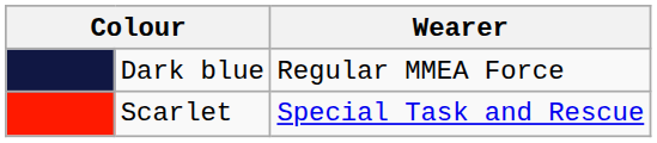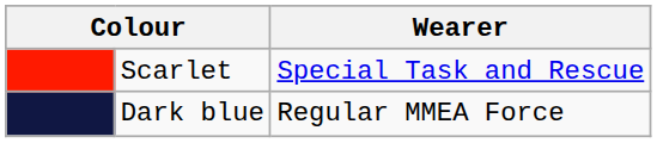rows swapped: Dark blue <-> Scarlet
